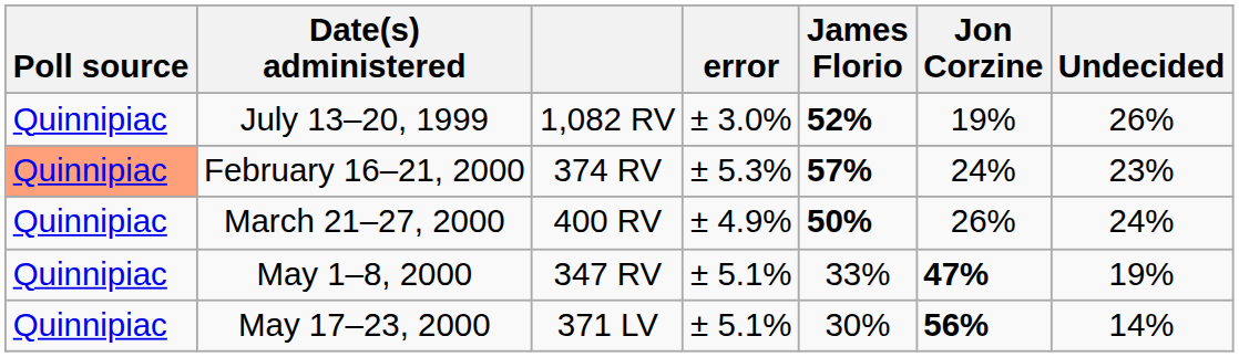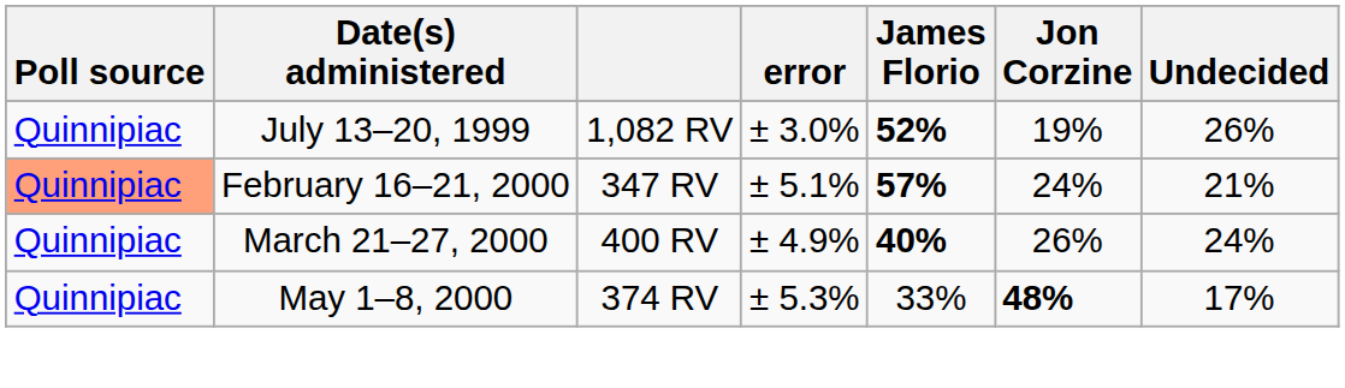February 16–21, 2000 | column 3: 374 RV -> 347 RV
February 16–21, 2000 | error: ± 5.3% -> ± 5.1%
February 16–21, 2000 | Undecided: 23% -> 21%
March 21–27, 2000 | James Florio: 50% -> 40%
May 1–8, 2000 | column 3: 347 RV -> 374 RV
May 1–8, 2000 | error: ± 5.1% -> ± 5.3%
May 1–8, 2000 | Jon Corzine: 47% -> 48%
May 1–8, 2000 | Undecided: 19% -> 17%
- row: Quinnipiac | May 17–23, 2000 | 371 LV | ± 5.1% | 30% | 56% | 14%
